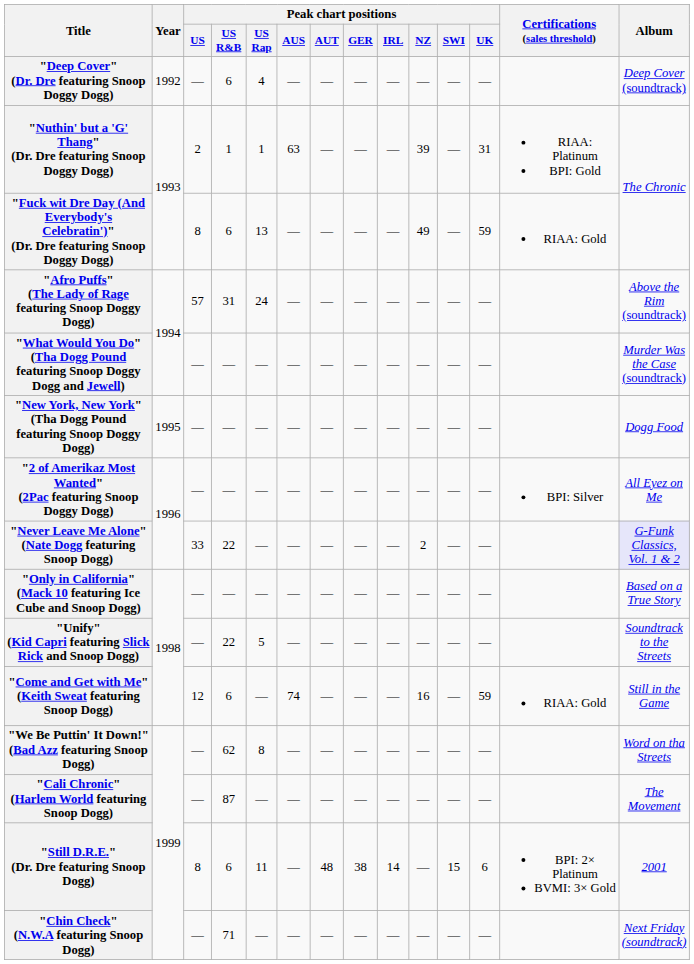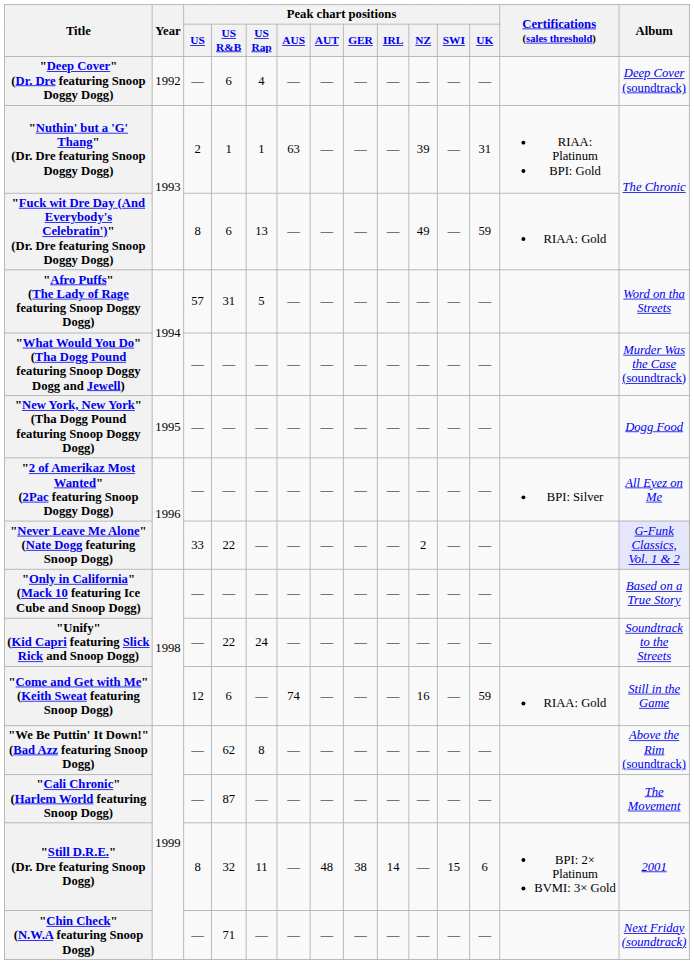"Afro Puffs" (The Lady of Rage featuring Snoop Doggy Dogg) | Peak chart positions / US Rap: 24 -> 5
"Afro Puffs" (The Lady of Rage featuring Snoop Doggy Dogg) | Album: Above the Rim (soundtrack) -> Word on tha Streets
"Unify" (Kid Capri featuring Slick Rick and Snoop Dogg) | Peak chart positions / US Rap: 5 -> 24
"We Be Puttin' It Down!" (Bad Azz featuring Snoop Dogg) | Album: Word on tha Streets -> Above the Rim (soundtrack)
"Still D.R.E." (Dr. Dre featuring Snoop Dogg) | Peak chart positions / US R&B: 6 -> 32
